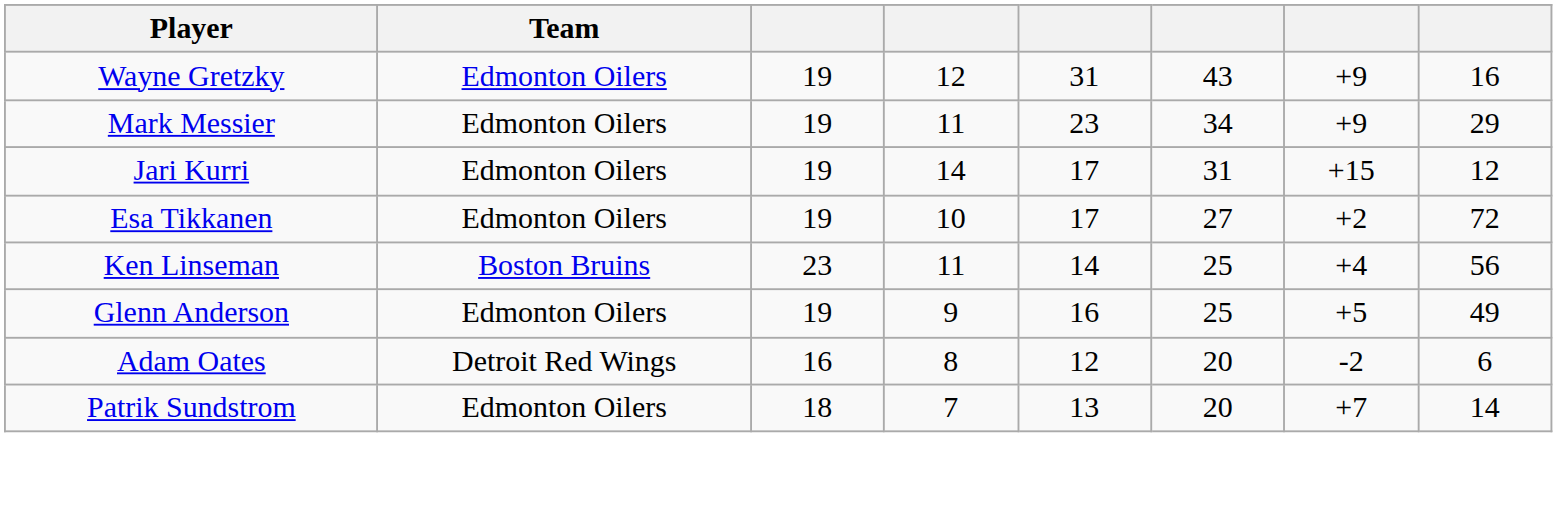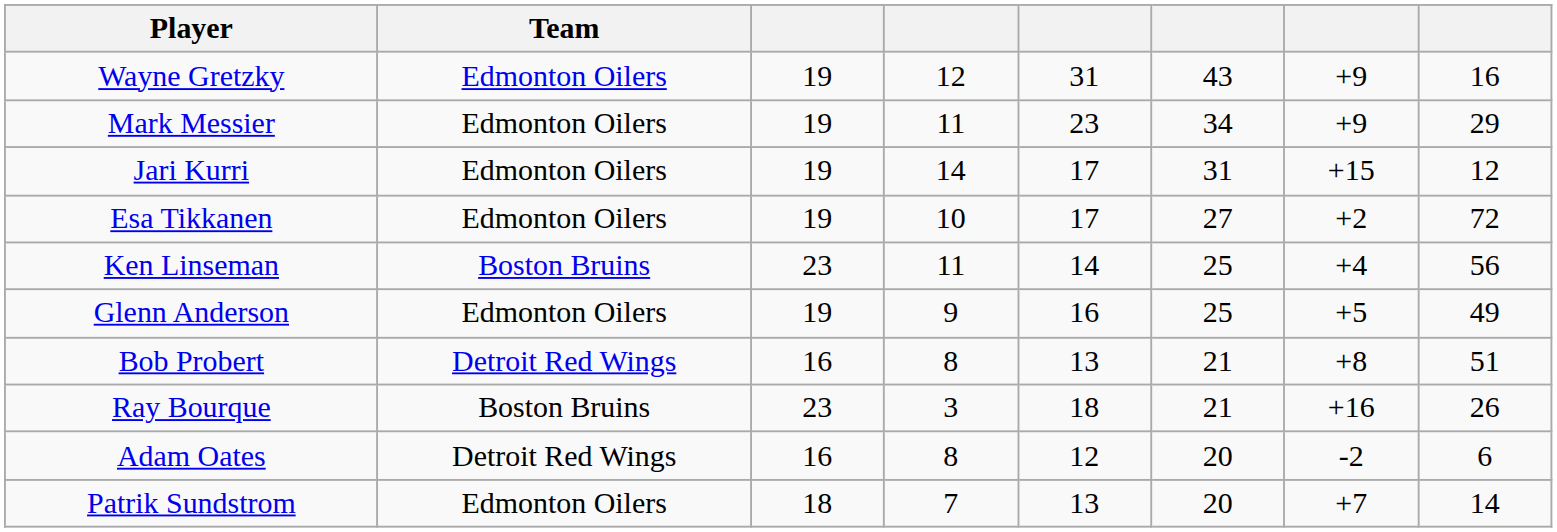+ row: Bob Probert | Detroit Red Wings | 16 | 8 | 13 | 21 | +8 | 51
+ row: Ray Bourque | Boston Bruins | 23 | 3 | 18 | 21 | +16 | 26
